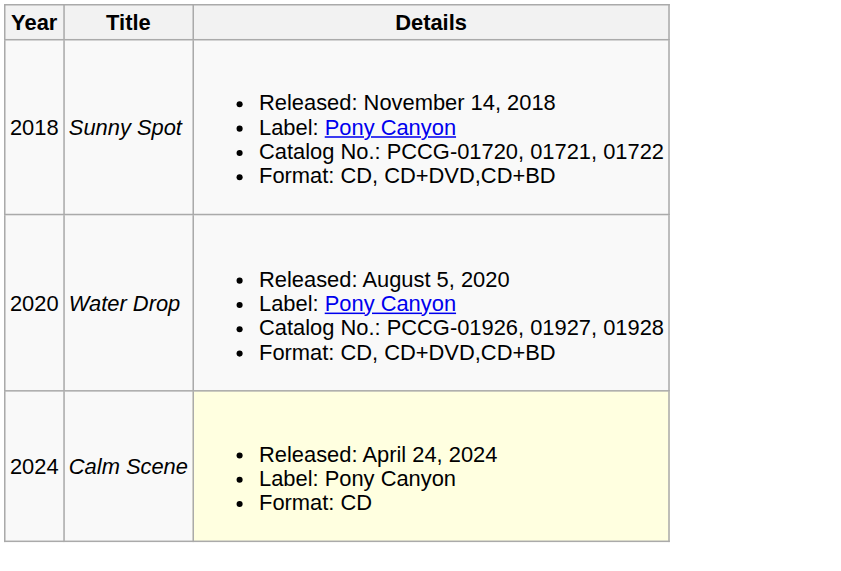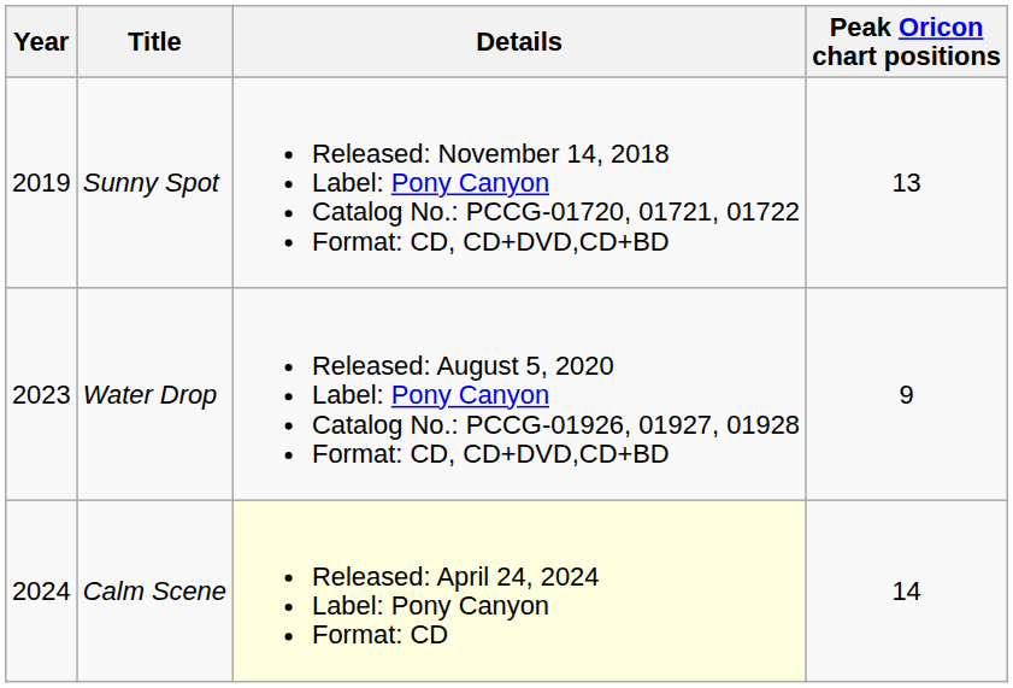+ column: Peak Oricon chart positions | 13 | 9 | 14
Sunny Spot | Year: 2018 -> 2019
Water Drop | Year: 2020 -> 2023
